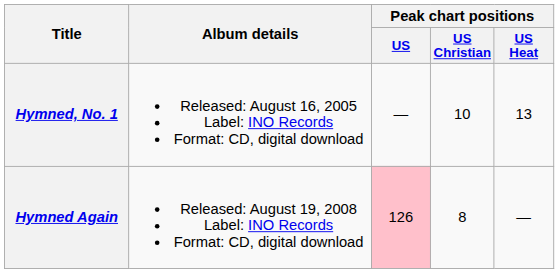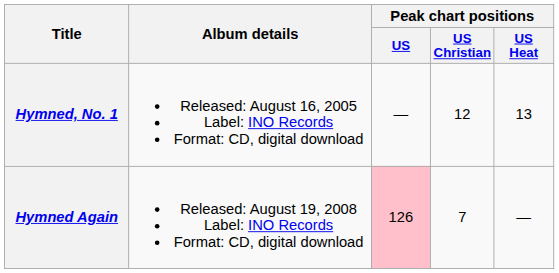Hymned, No. 1 | Peak chart positions / US Christian: 10 -> 12
Hymned Again | Peak chart positions / US Christian: 8 -> 7
